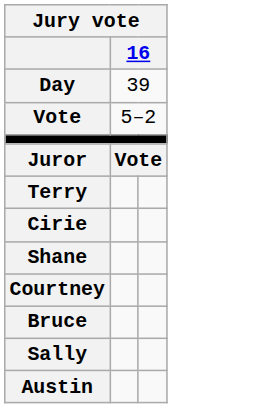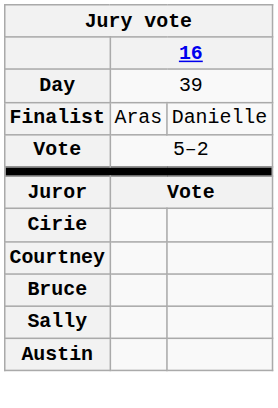+ row: Finalist | Aras | Danielle
- row: Terry
- row: Shane
